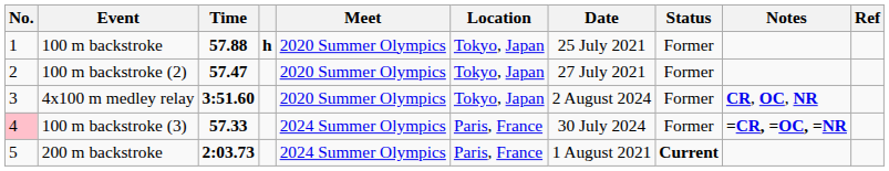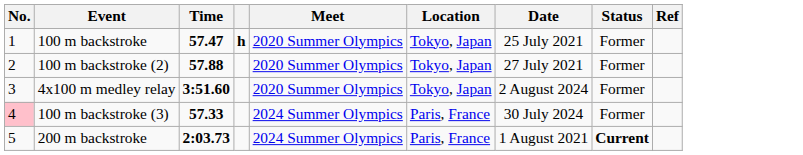- column: Notes | CR, OC, NR | =CR, =OC, =NR
100 m backstroke | Time: 57.88 -> 57.47
100 m backstroke (2) | Time: 57.47 -> 57.88
